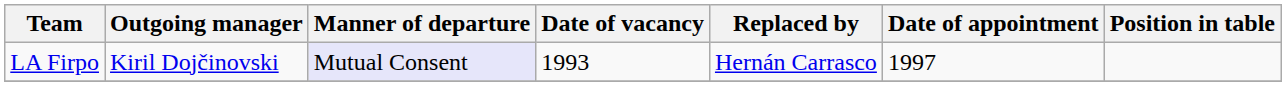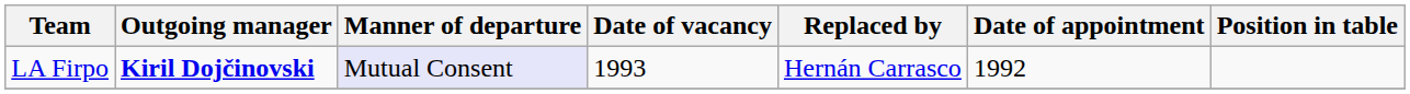LA Firpo | Outgoing manager: normal -> bold
LA Firpo | Date of appointment: 1997 -> 1992
